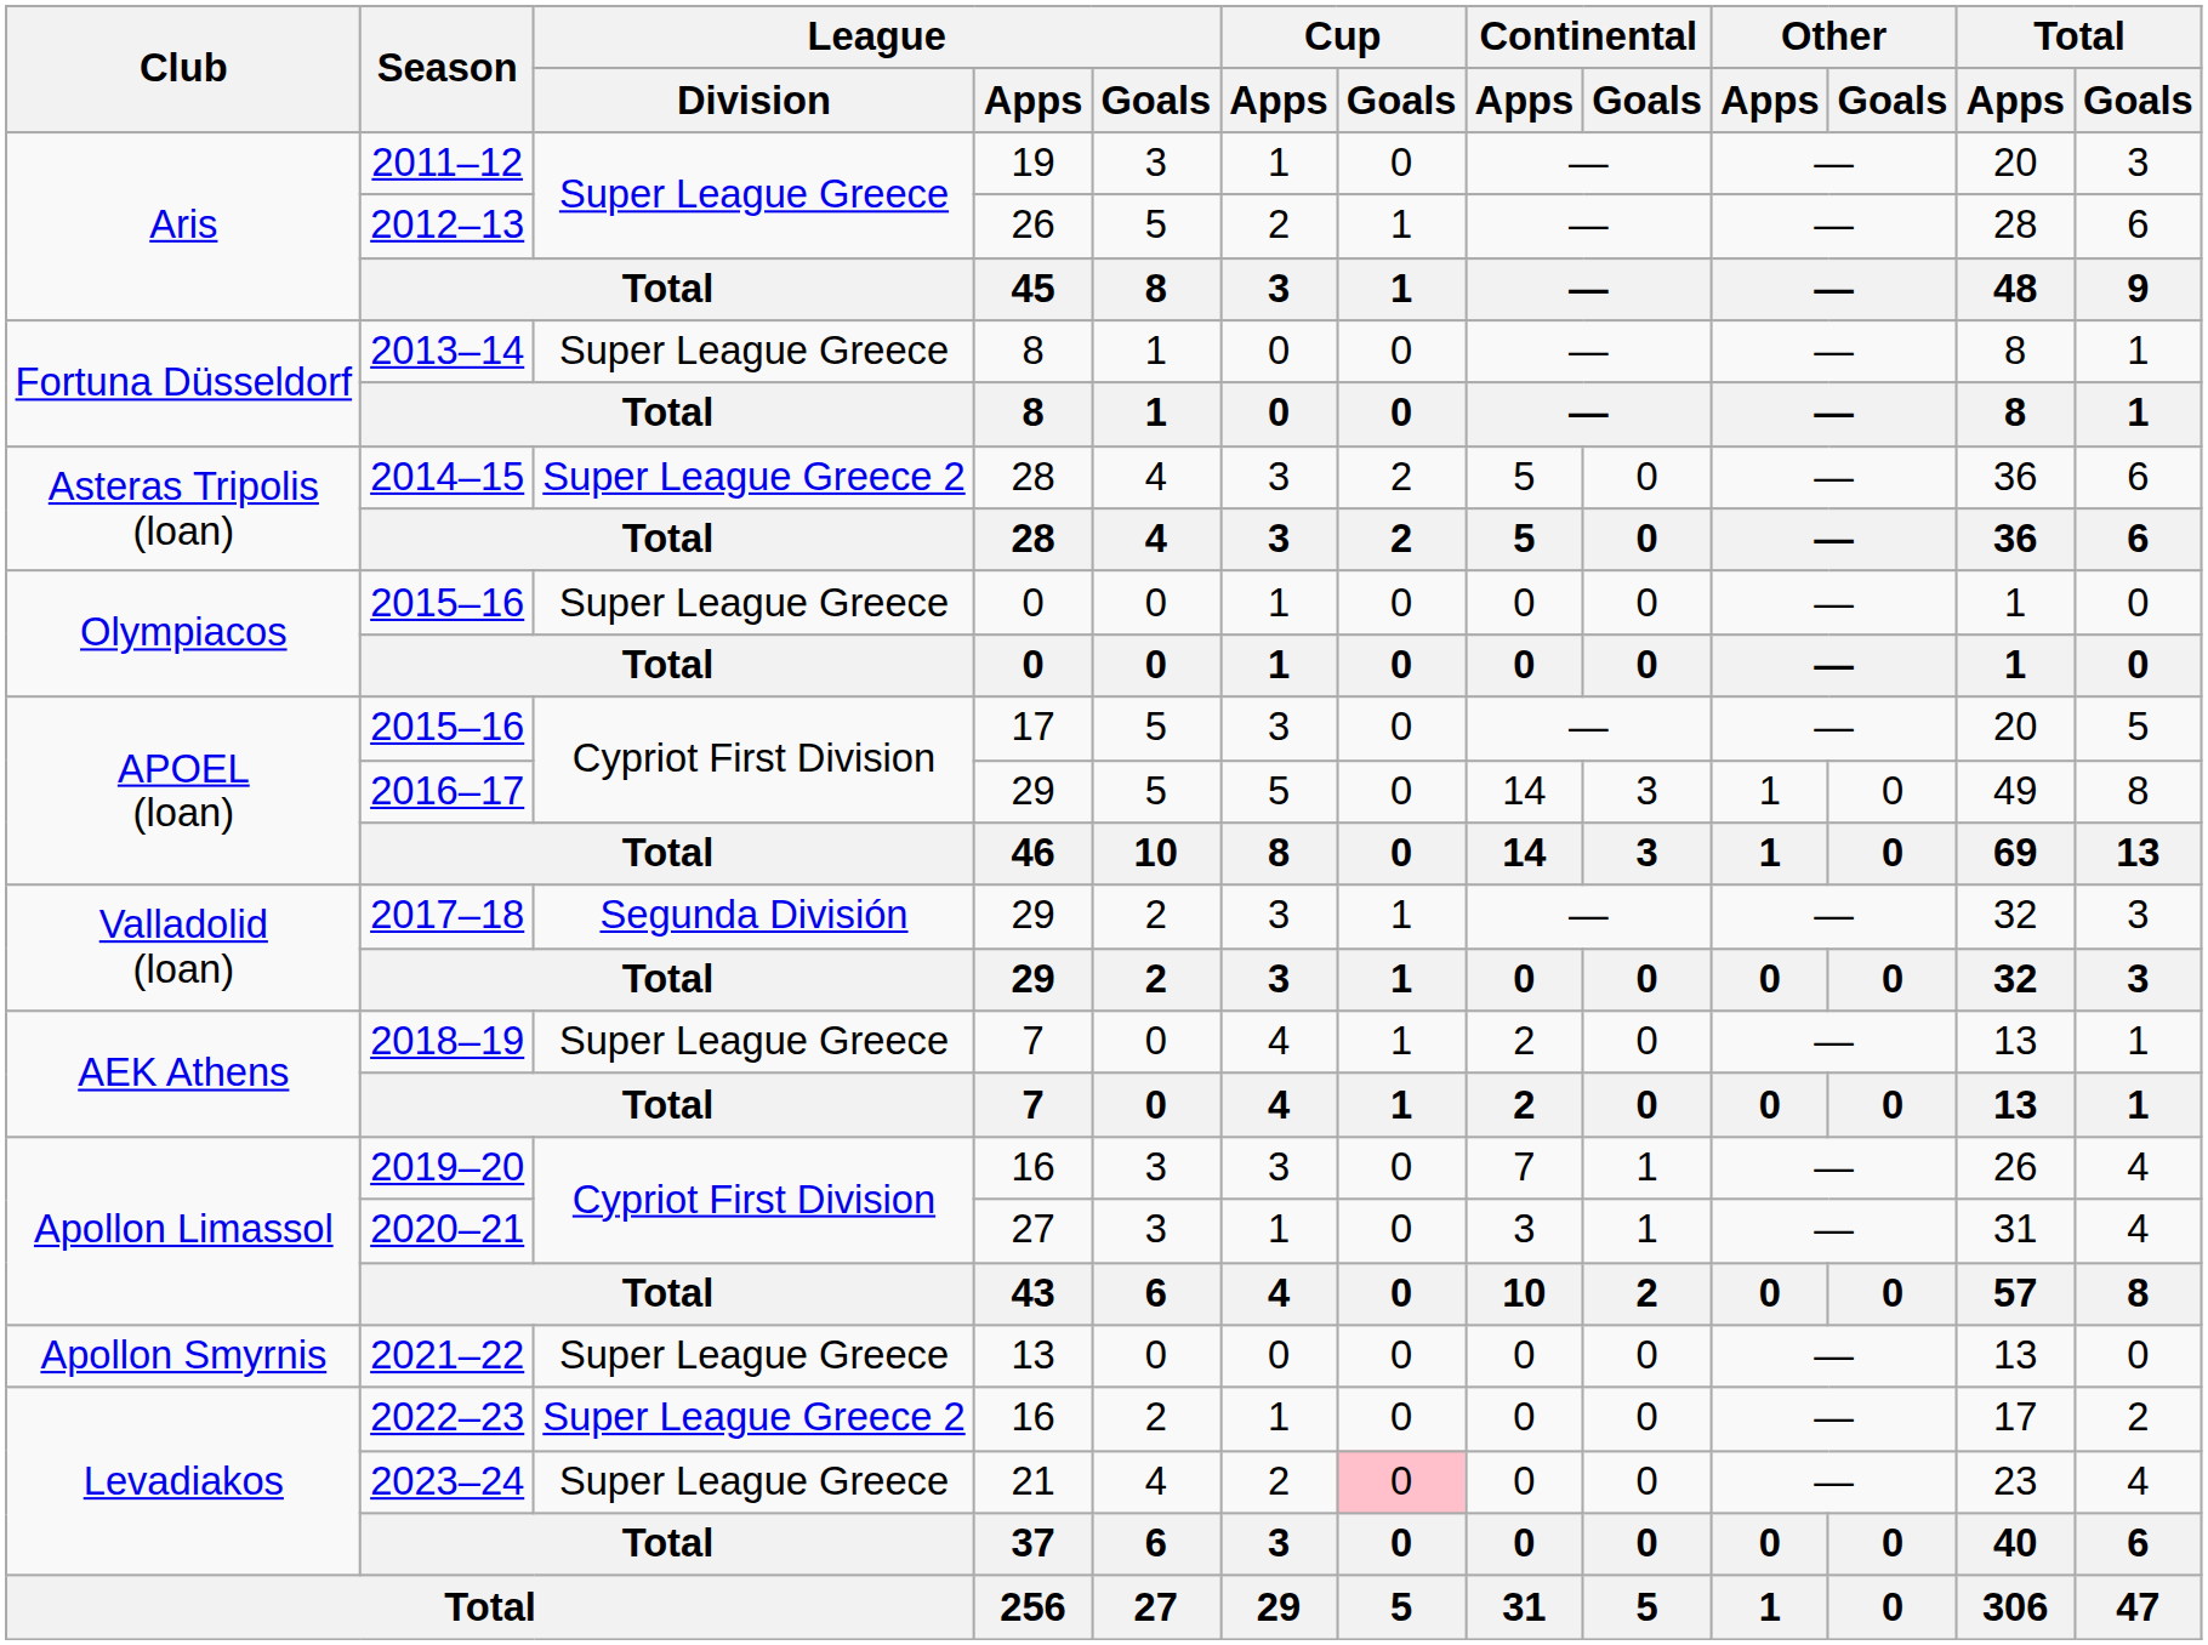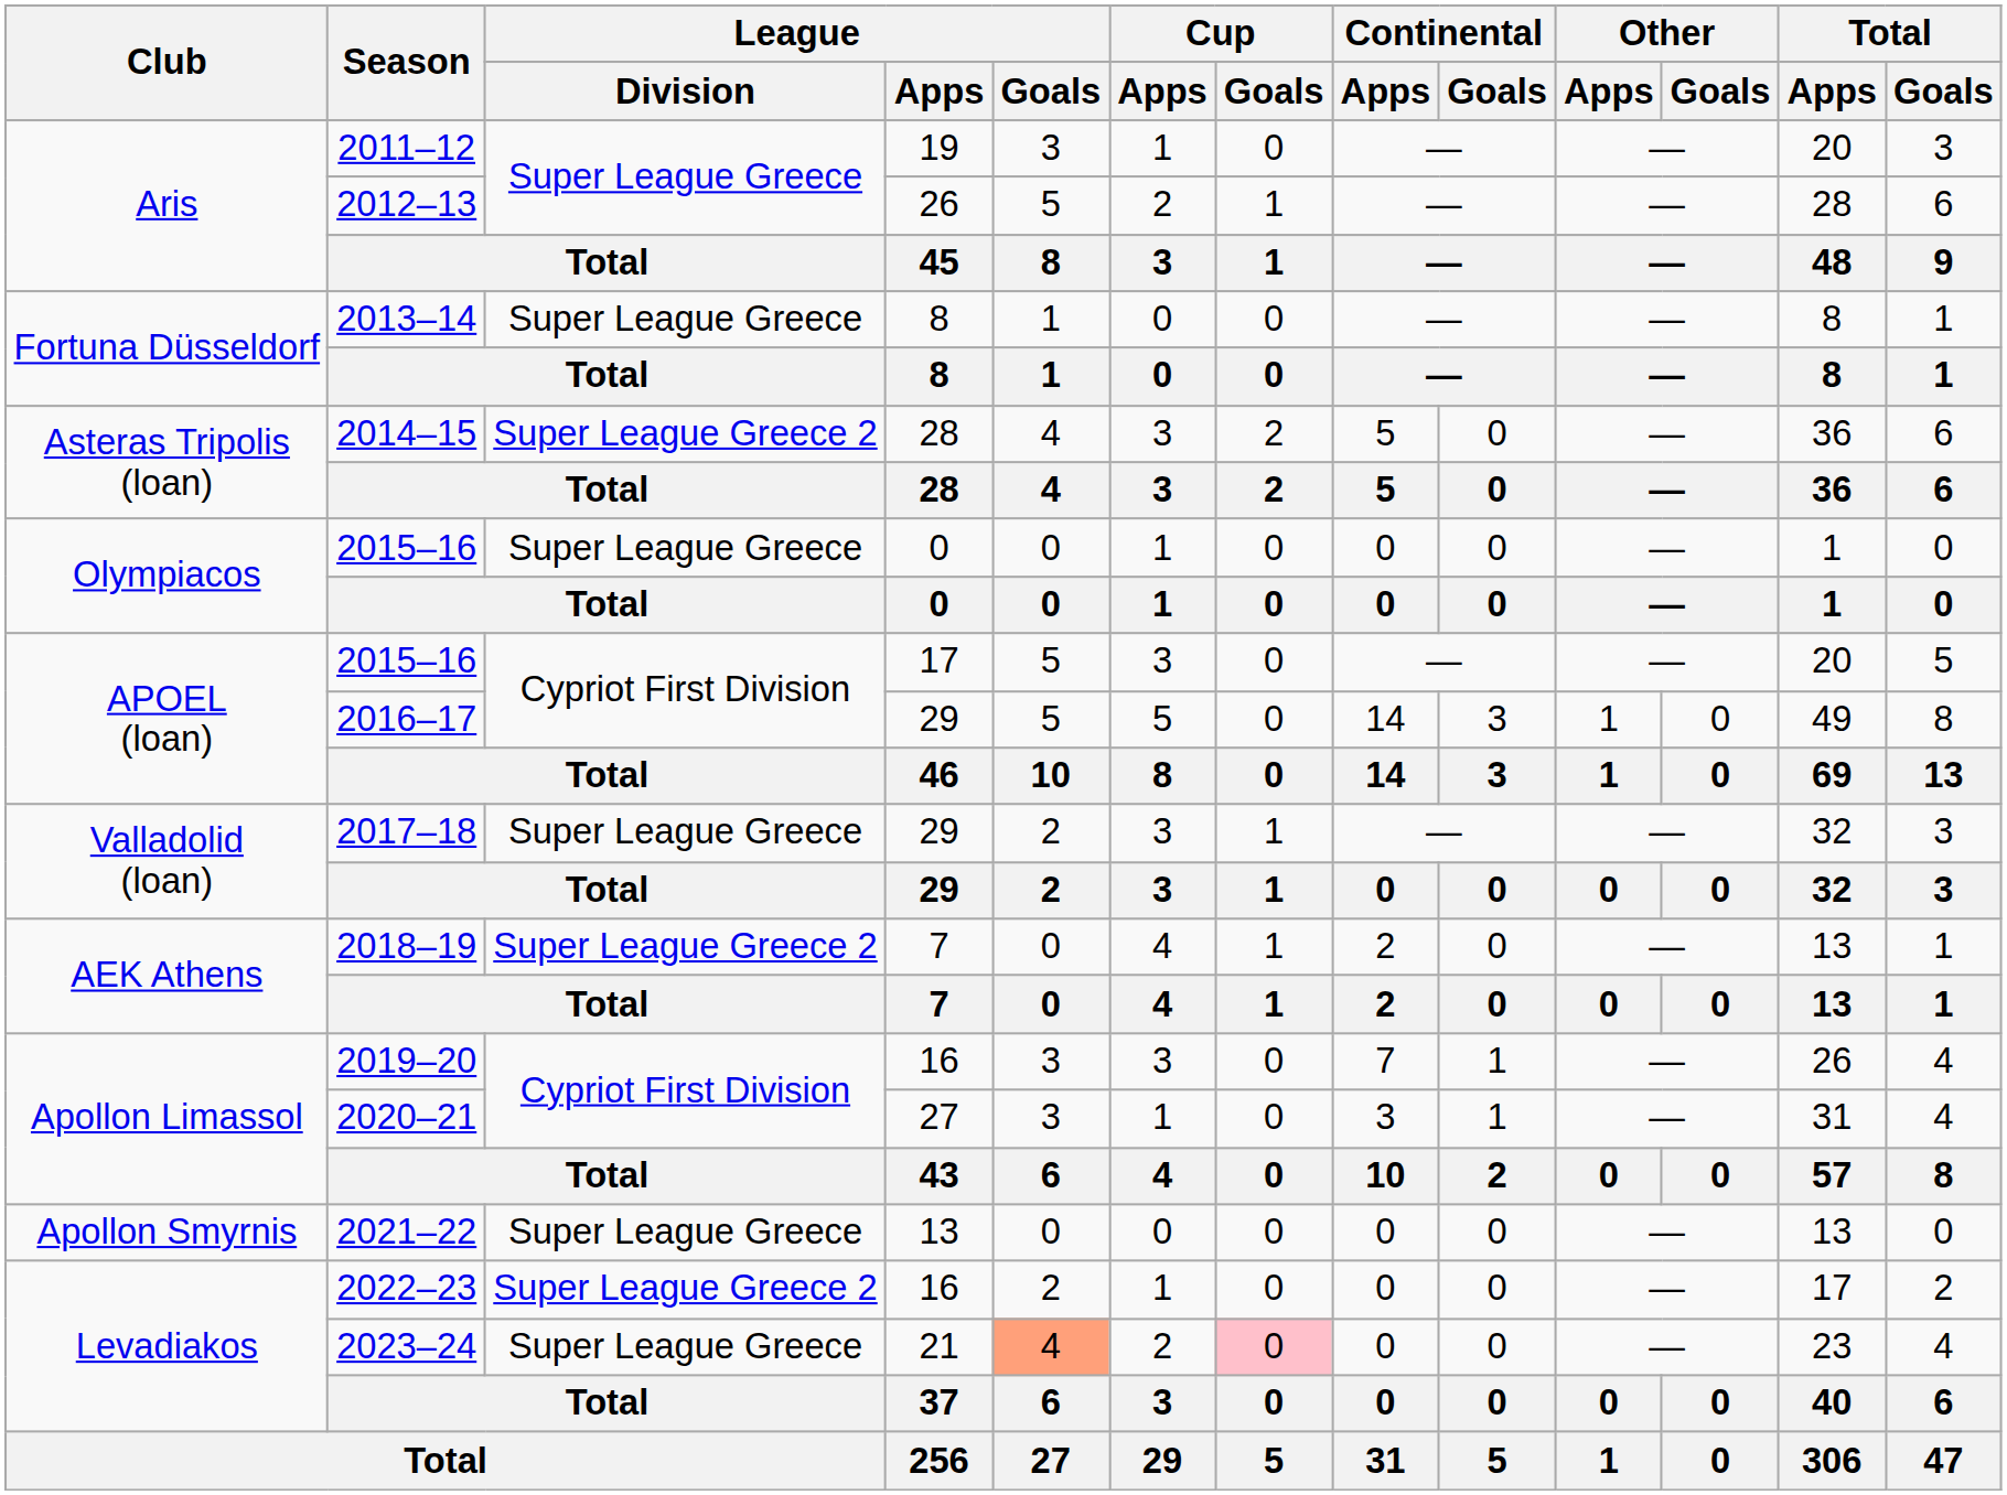2017–18 | League / Division: Segunda División -> Super League Greece
2018–19 | League / Division: Super League Greece -> Super League Greece 2
2023–24 | League / Goals: no background -> lightsalmon background
